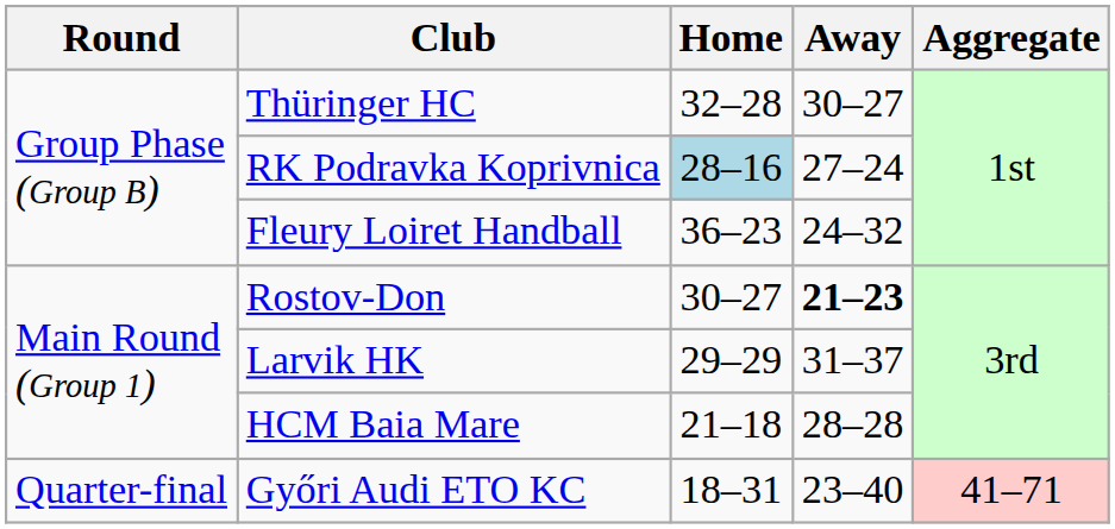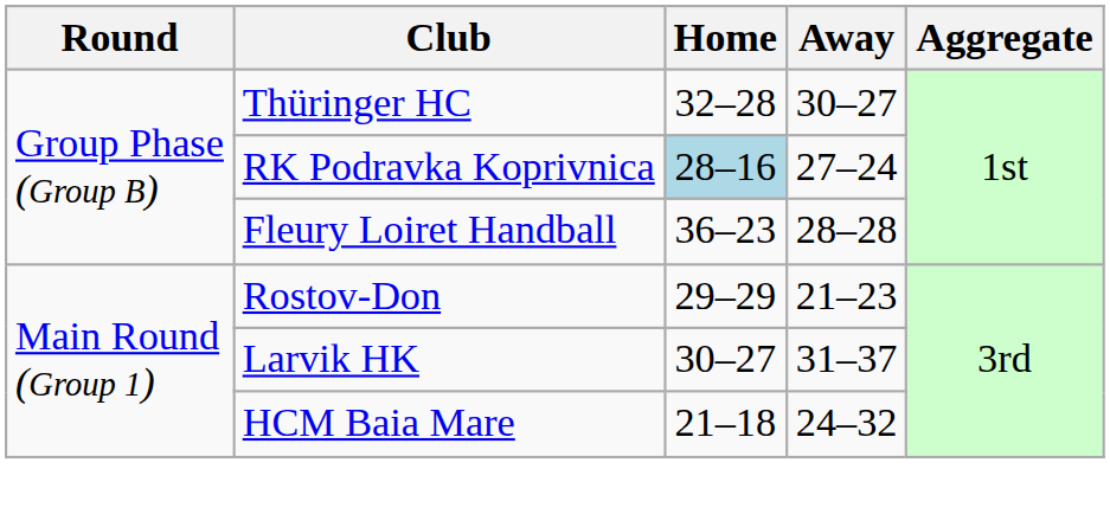Fleury Loiret Handball | Away: 24–32 -> 28–28
Rostov-Don | Home: 30–27 -> 29–29
Rostov-Don | Away: bold -> normal
Larvik HK | Home: 29–29 -> 30–27
HCM Baia Mare | Away: 28–28 -> 24–32
- row: Quarter-final | Győri Audi ETO KC | 18–31 | 23–40 | 41–71
